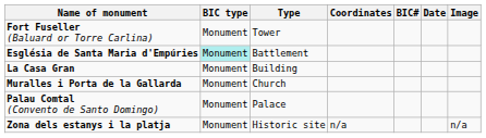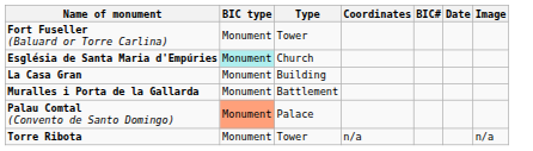Església de Santa Maria d'Empúries | Type: Battlement -> Church
Muralles i Porta de la Gallarda | Type: Church -> Battlement
Palau Comtal (Convento de Santo Domingo) | BIC type: no background -> lightsalmon background
+ row: Torre Ribota | Monument | Tower | n/a | n/a
- row: Zona dels estanys i la platja | Monument | Historic site | n/a | n/a
